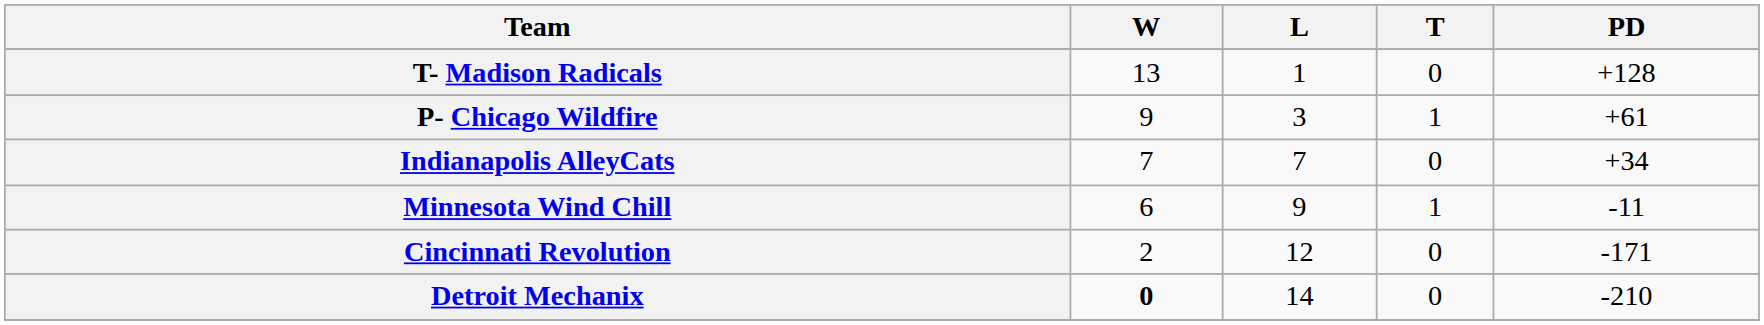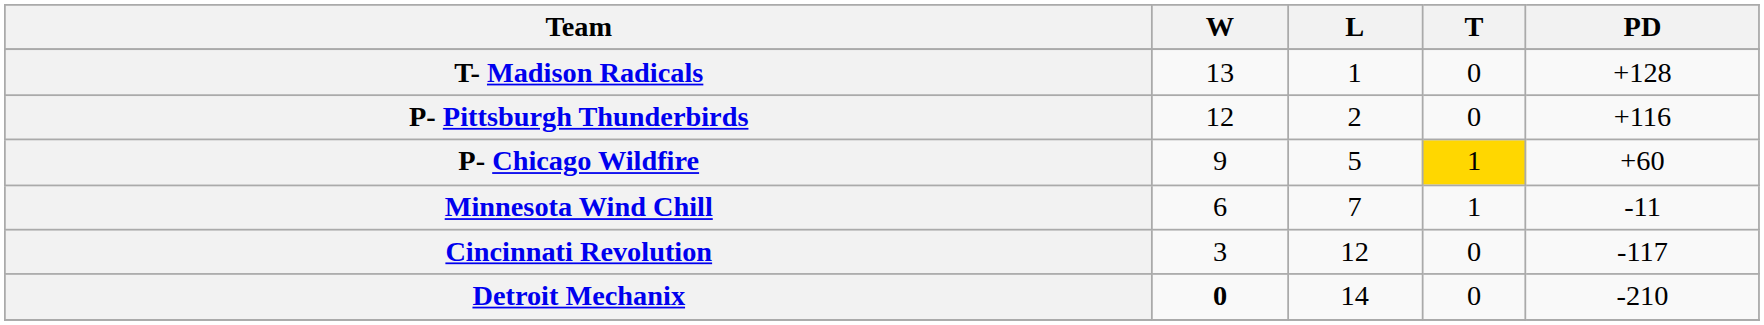+ row: P- Pittsburgh Thunderbirds | 12 | 2 | 0 | +116
P- Chicago Wildfire | L: 3 -> 5
P- Chicago Wildfire | T: no background -> gold background
P- Chicago Wildfire | PD: +61 -> +60
- row: Indianapolis AlleyCats | 7 | 7 | 0 | +34
Minnesota Wind Chill | L: 9 -> 7
Cincinnati Revolution | W: 2 -> 3
Cincinnati Revolution | PD: -171 -> -117
